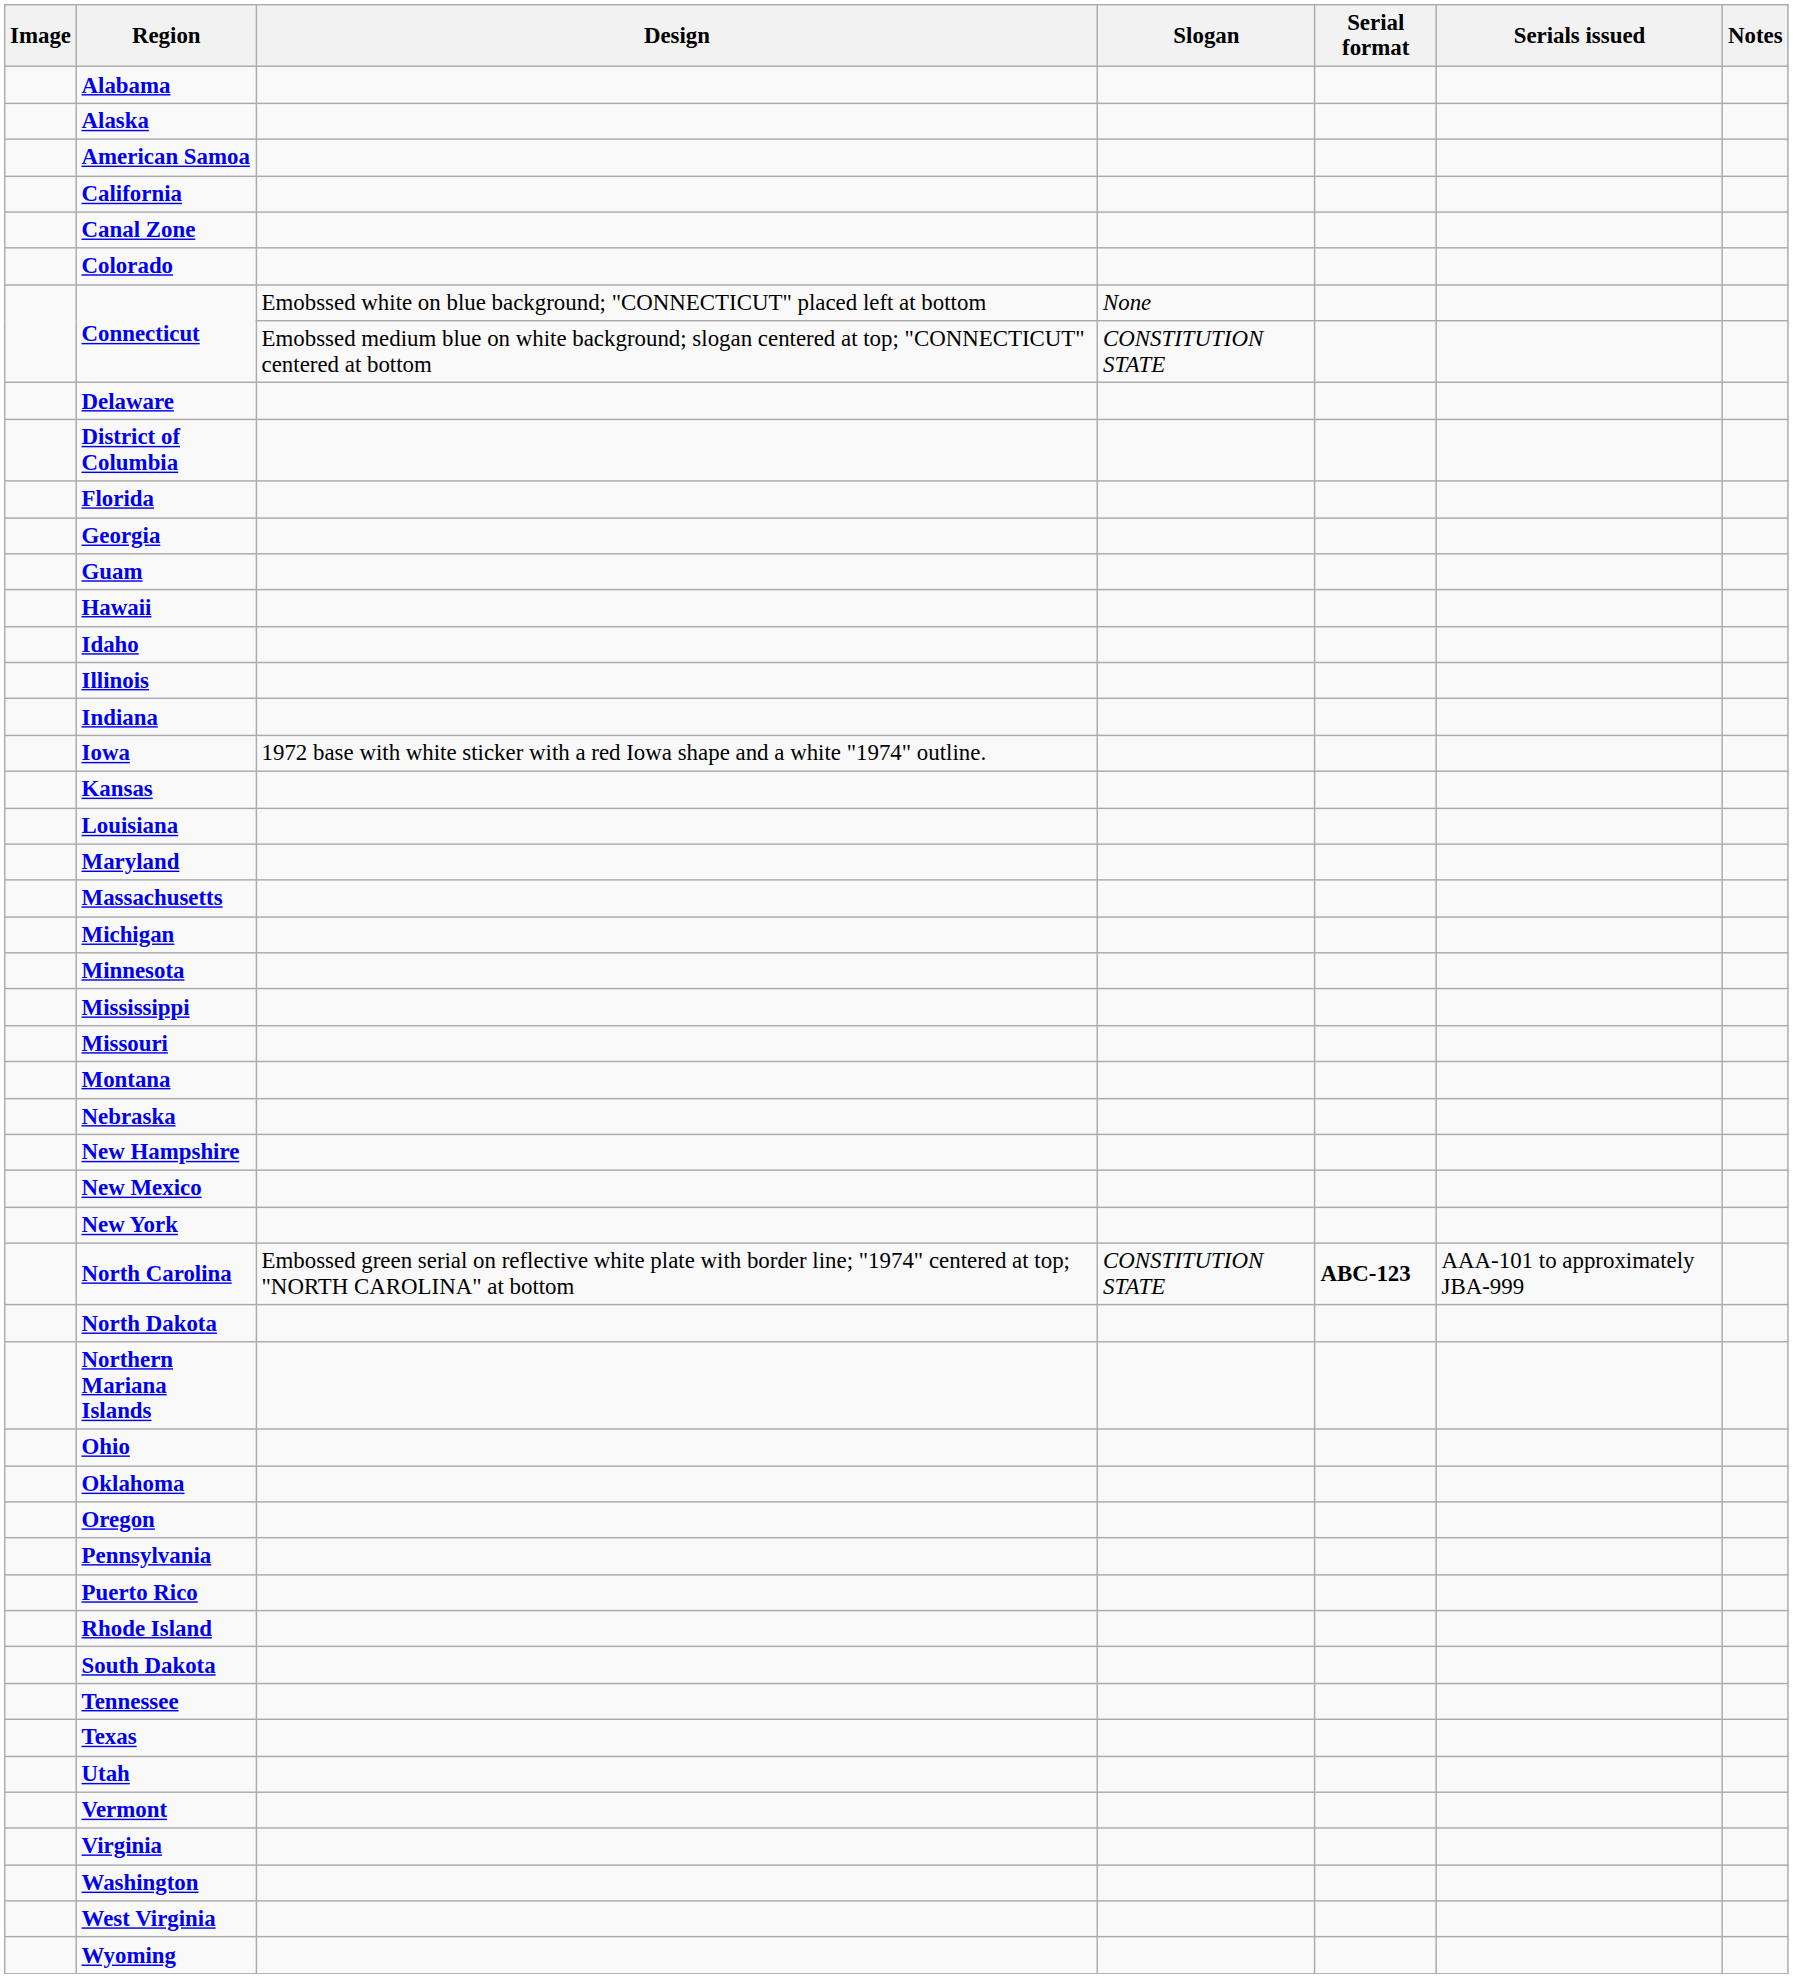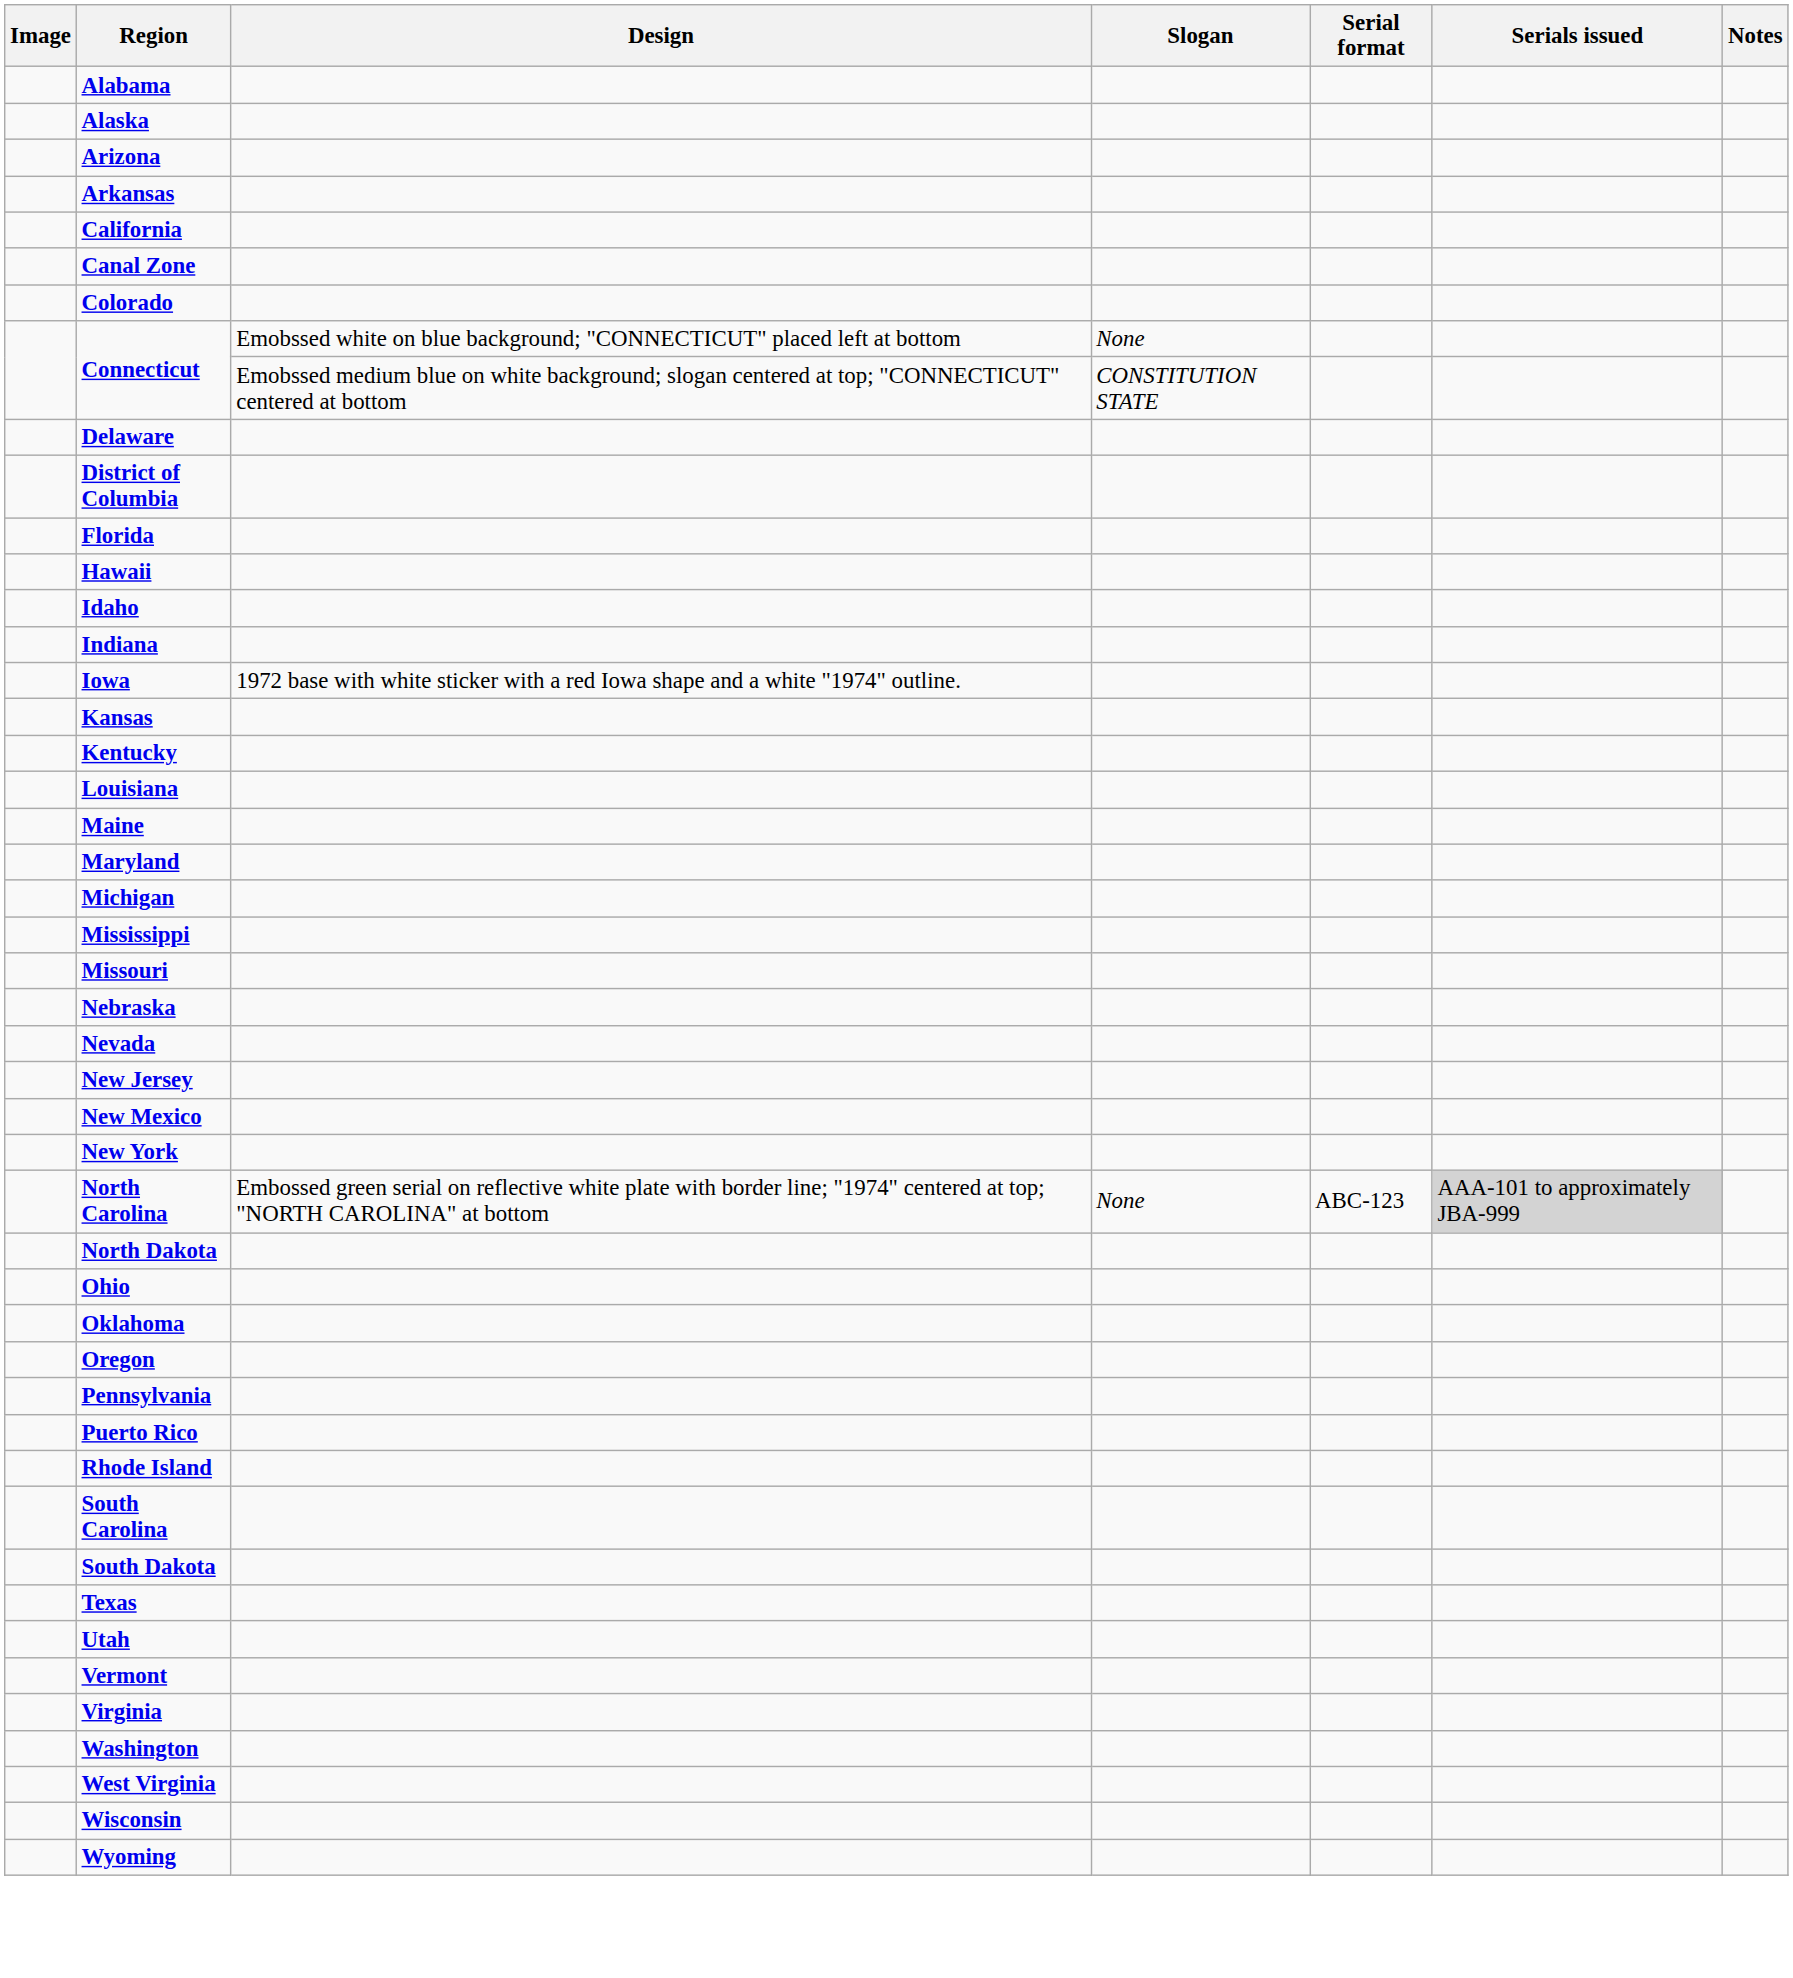- row: American Samoa
+ row: Arizona
+ row: Arkansas
- row: Georgia
- row: Guam
- row: Illinois
+ row: Kentucky
+ row: Maine
- row: Massachusetts
- row: Minnesota
- row: Montana
+ row: Nevada
- row: New Hampshire
+ row: New Jersey
North Carolina | Slogan: CONSTITUTION STATE -> None
North Carolina | Serial format: bold -> normal
North Carolina | Serials issued: no background -> lightgrey background
- row: Northern Mariana Islands
+ row: South Carolina
- row: Tennessee
+ row: Wisconsin
